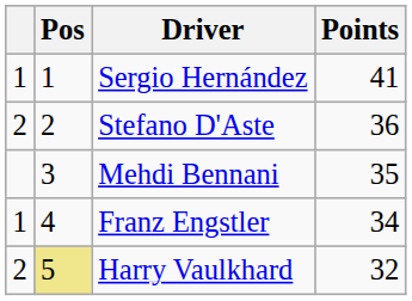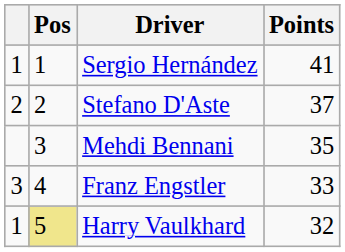Stefano D'Aste | Points: 36 -> 37
Franz Engstler | column 1: 1 -> 3
Franz Engstler | Points: 34 -> 33
Harry Vaulkhard | column 1: 2 -> 1
